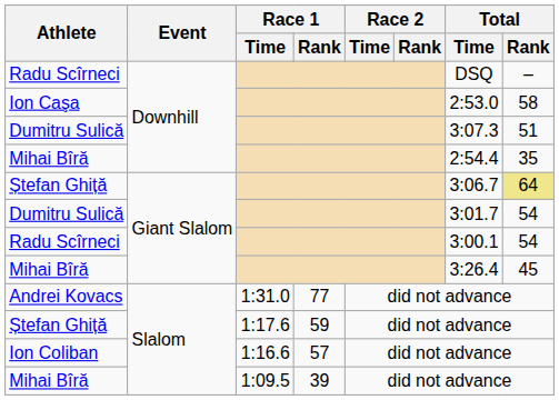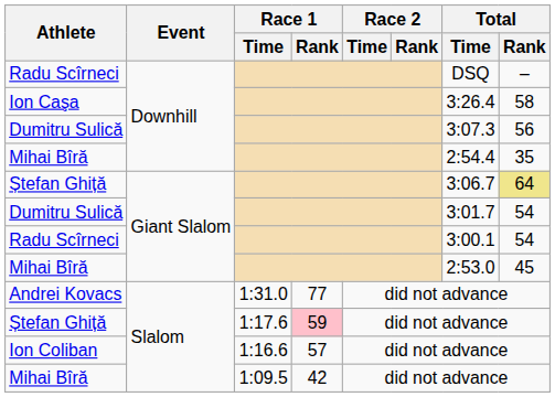Ion Caşa | Total / Time: 2:53.0 -> 3:26.4
Dumitru Sulică / Downhill | Total / Rank: 51 -> 56
Mihai Bîră / Giant Slalom | Total / Time: 3:26.4 -> 2:53.0
Ștefan Ghiță / Slalom | Race 1 / Rank: no background -> pink background
Mihai Bîră / Slalom | Race 1 / Rank: 39 -> 42
